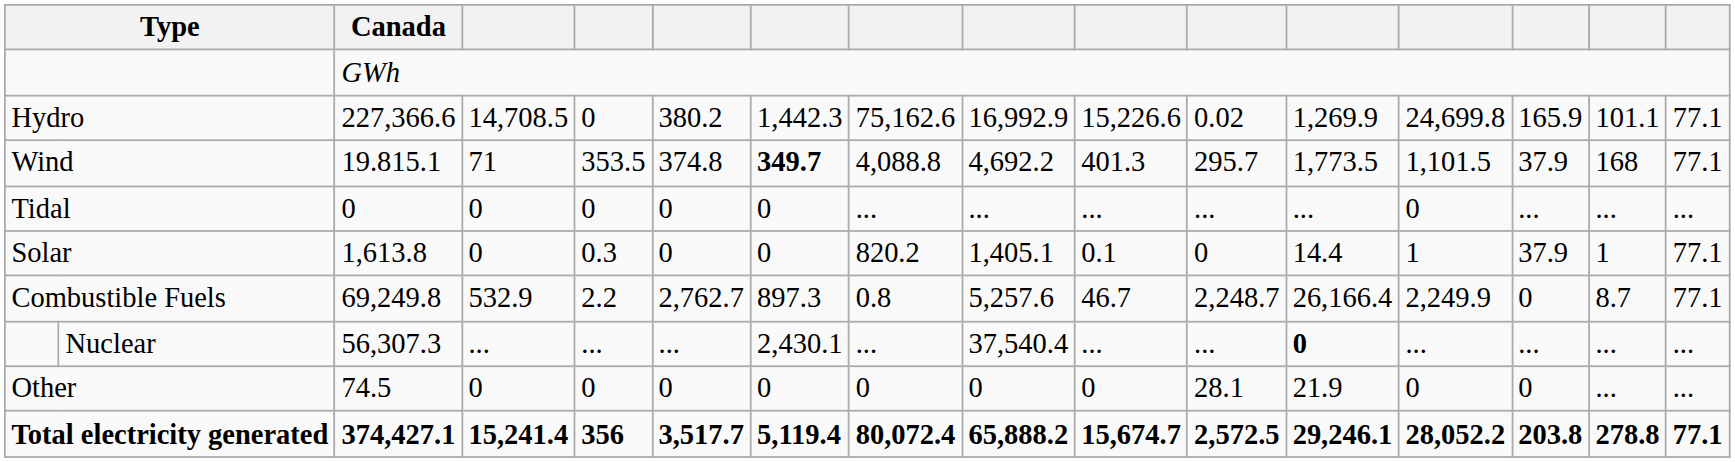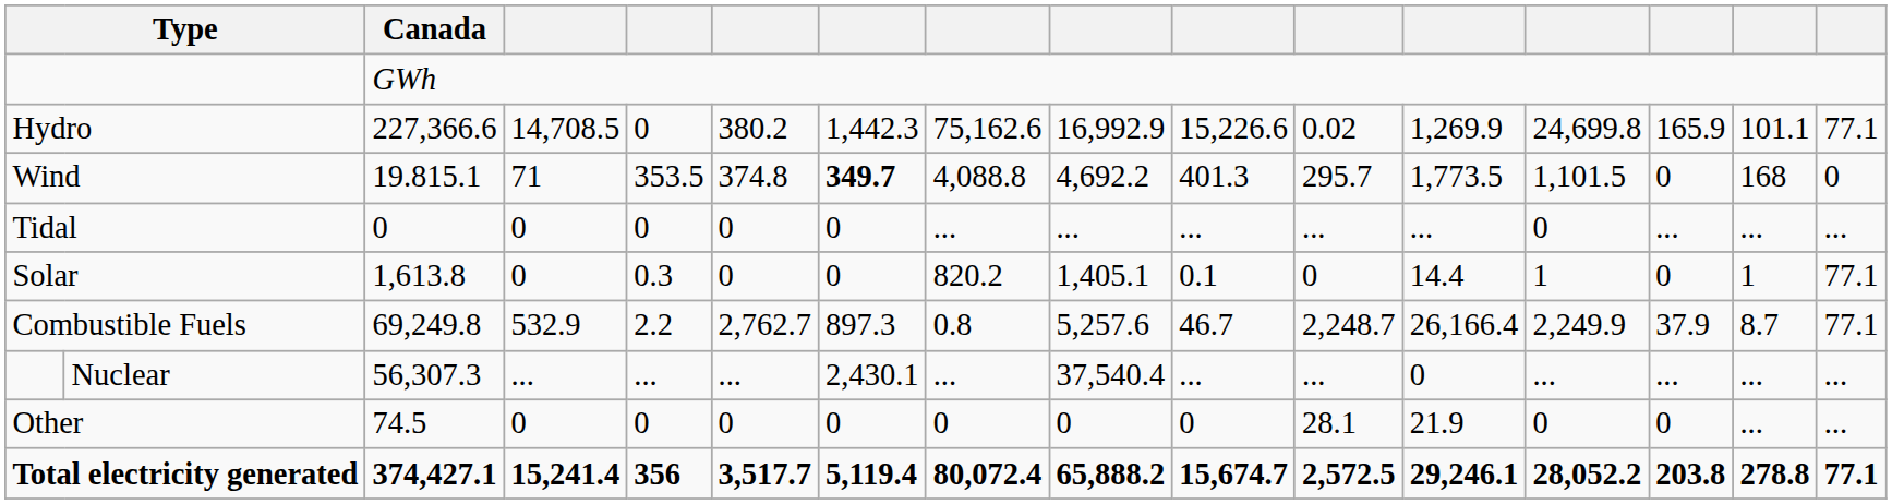Wind | column 14: 37.9 -> 0
Wind | column 16: 77.1 -> 0
Solar | column 14: 37.9 -> 0
Combustible Fuels | column 14: 0 -> 37.9
Nuclear | column 12: bold -> normal
